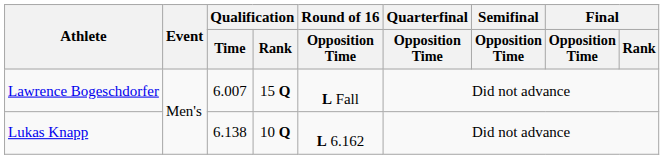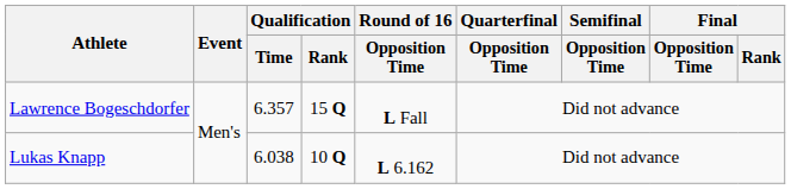Lawrence Bogeschdorfer | Qualification / Time: 6.007 -> 6.357
Lukas Knapp | Qualification / Time: 6.138 -> 6.038
